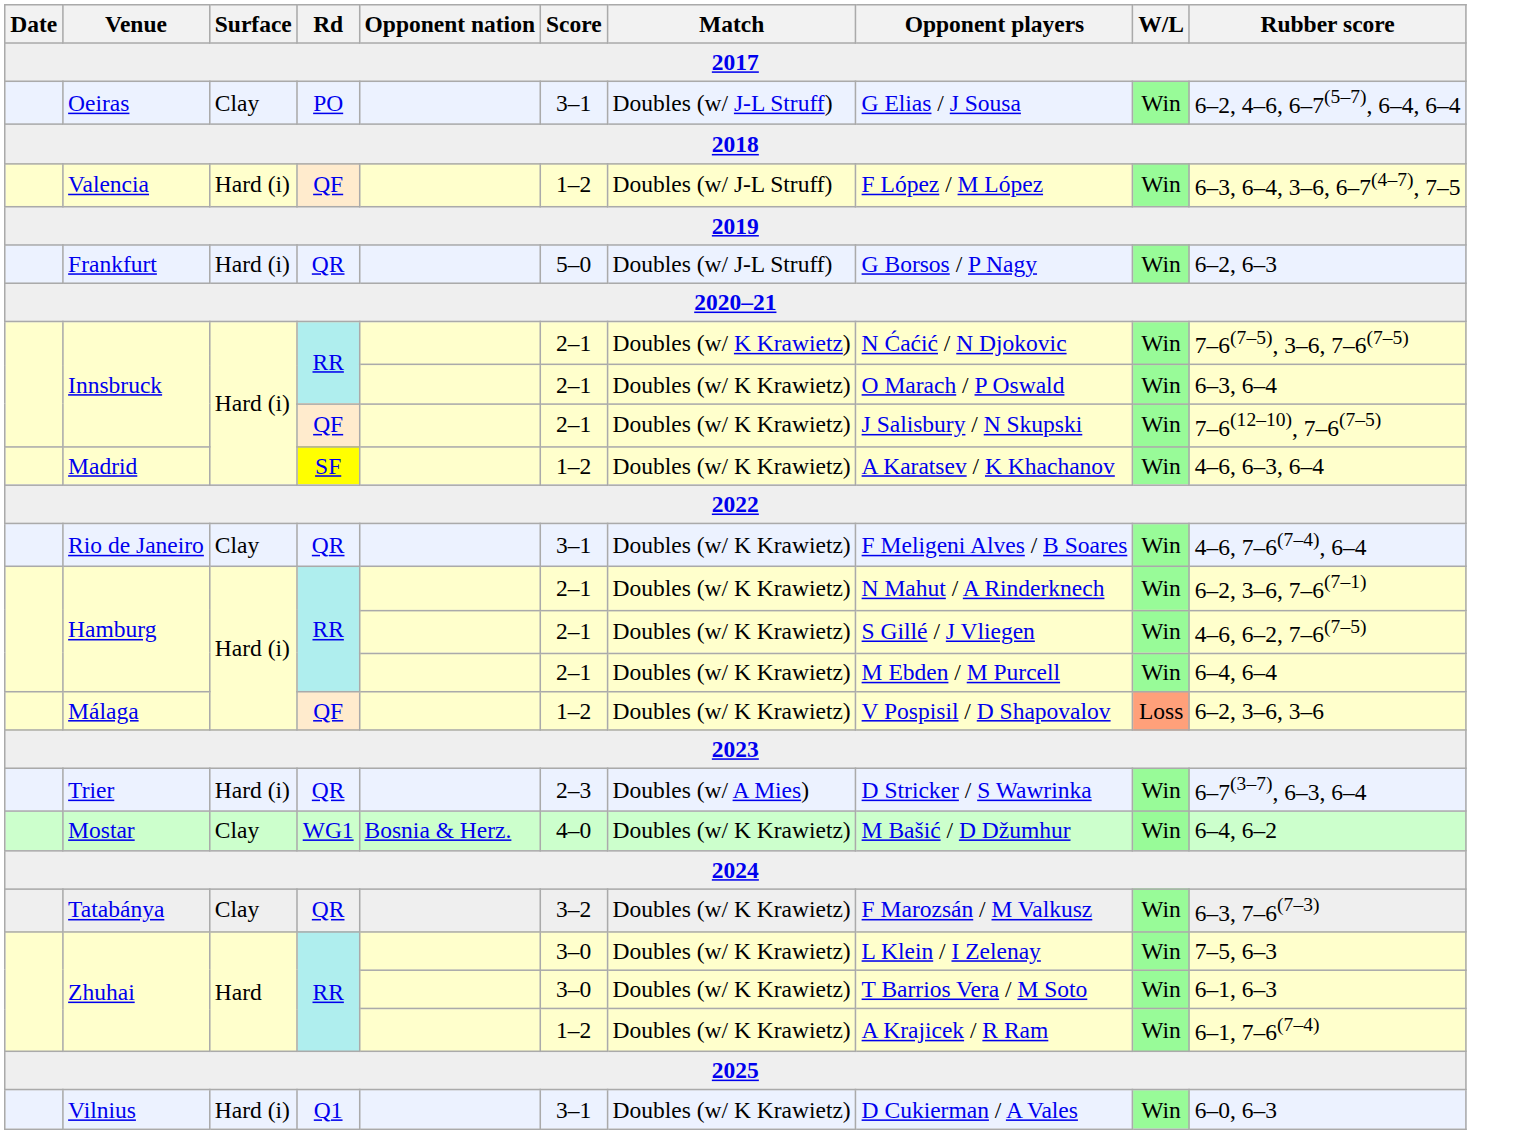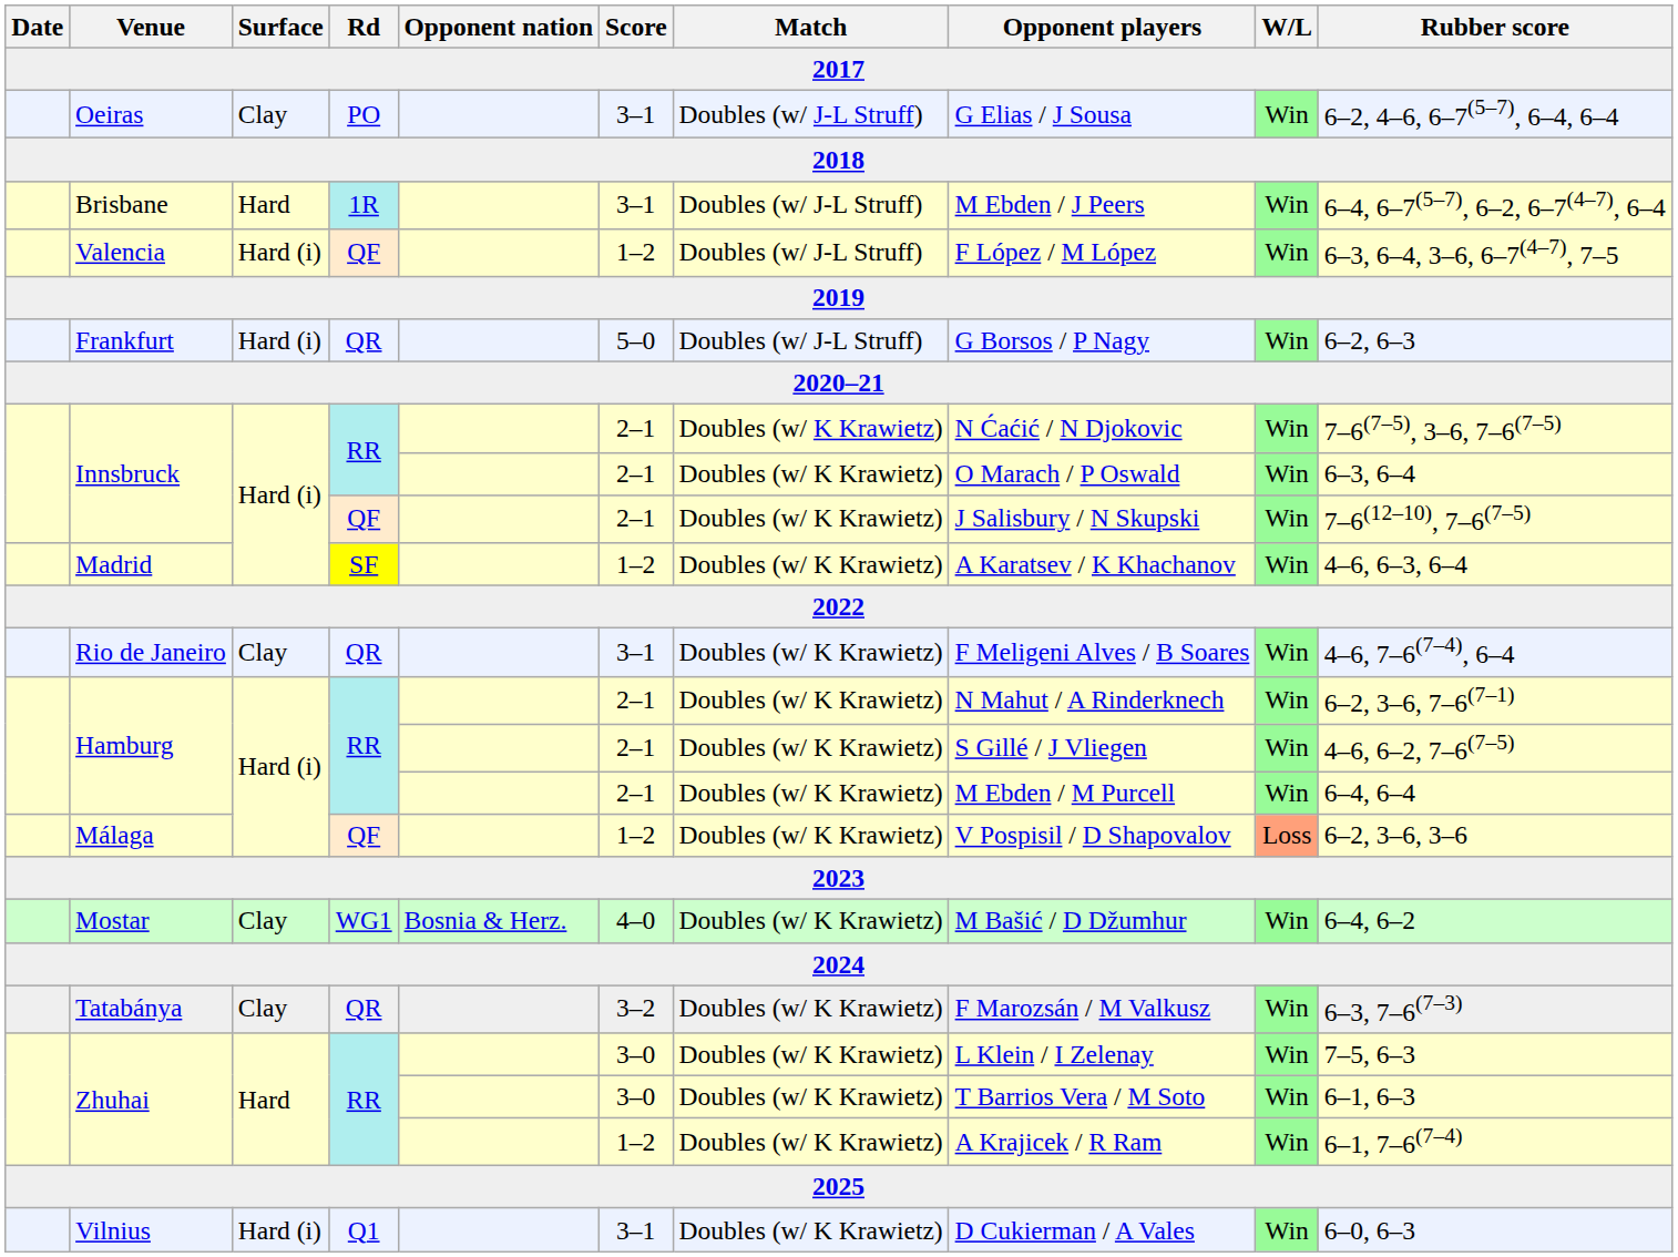+ row: Brisbane | Hard | 1R | 3–1 | Doubles (w/ J-L Struff) | M Ebden / J Peers | Win | 6–4, 6–7(5–7), 6–2, 6–7(4–7), 6–4
- row: Trier | Hard (i) | QR | 2–3 | Doubles (w/ A Mies) | D Stricker / S Wawrinka | Win | 6–7(3–7), 6–3, 6–4
